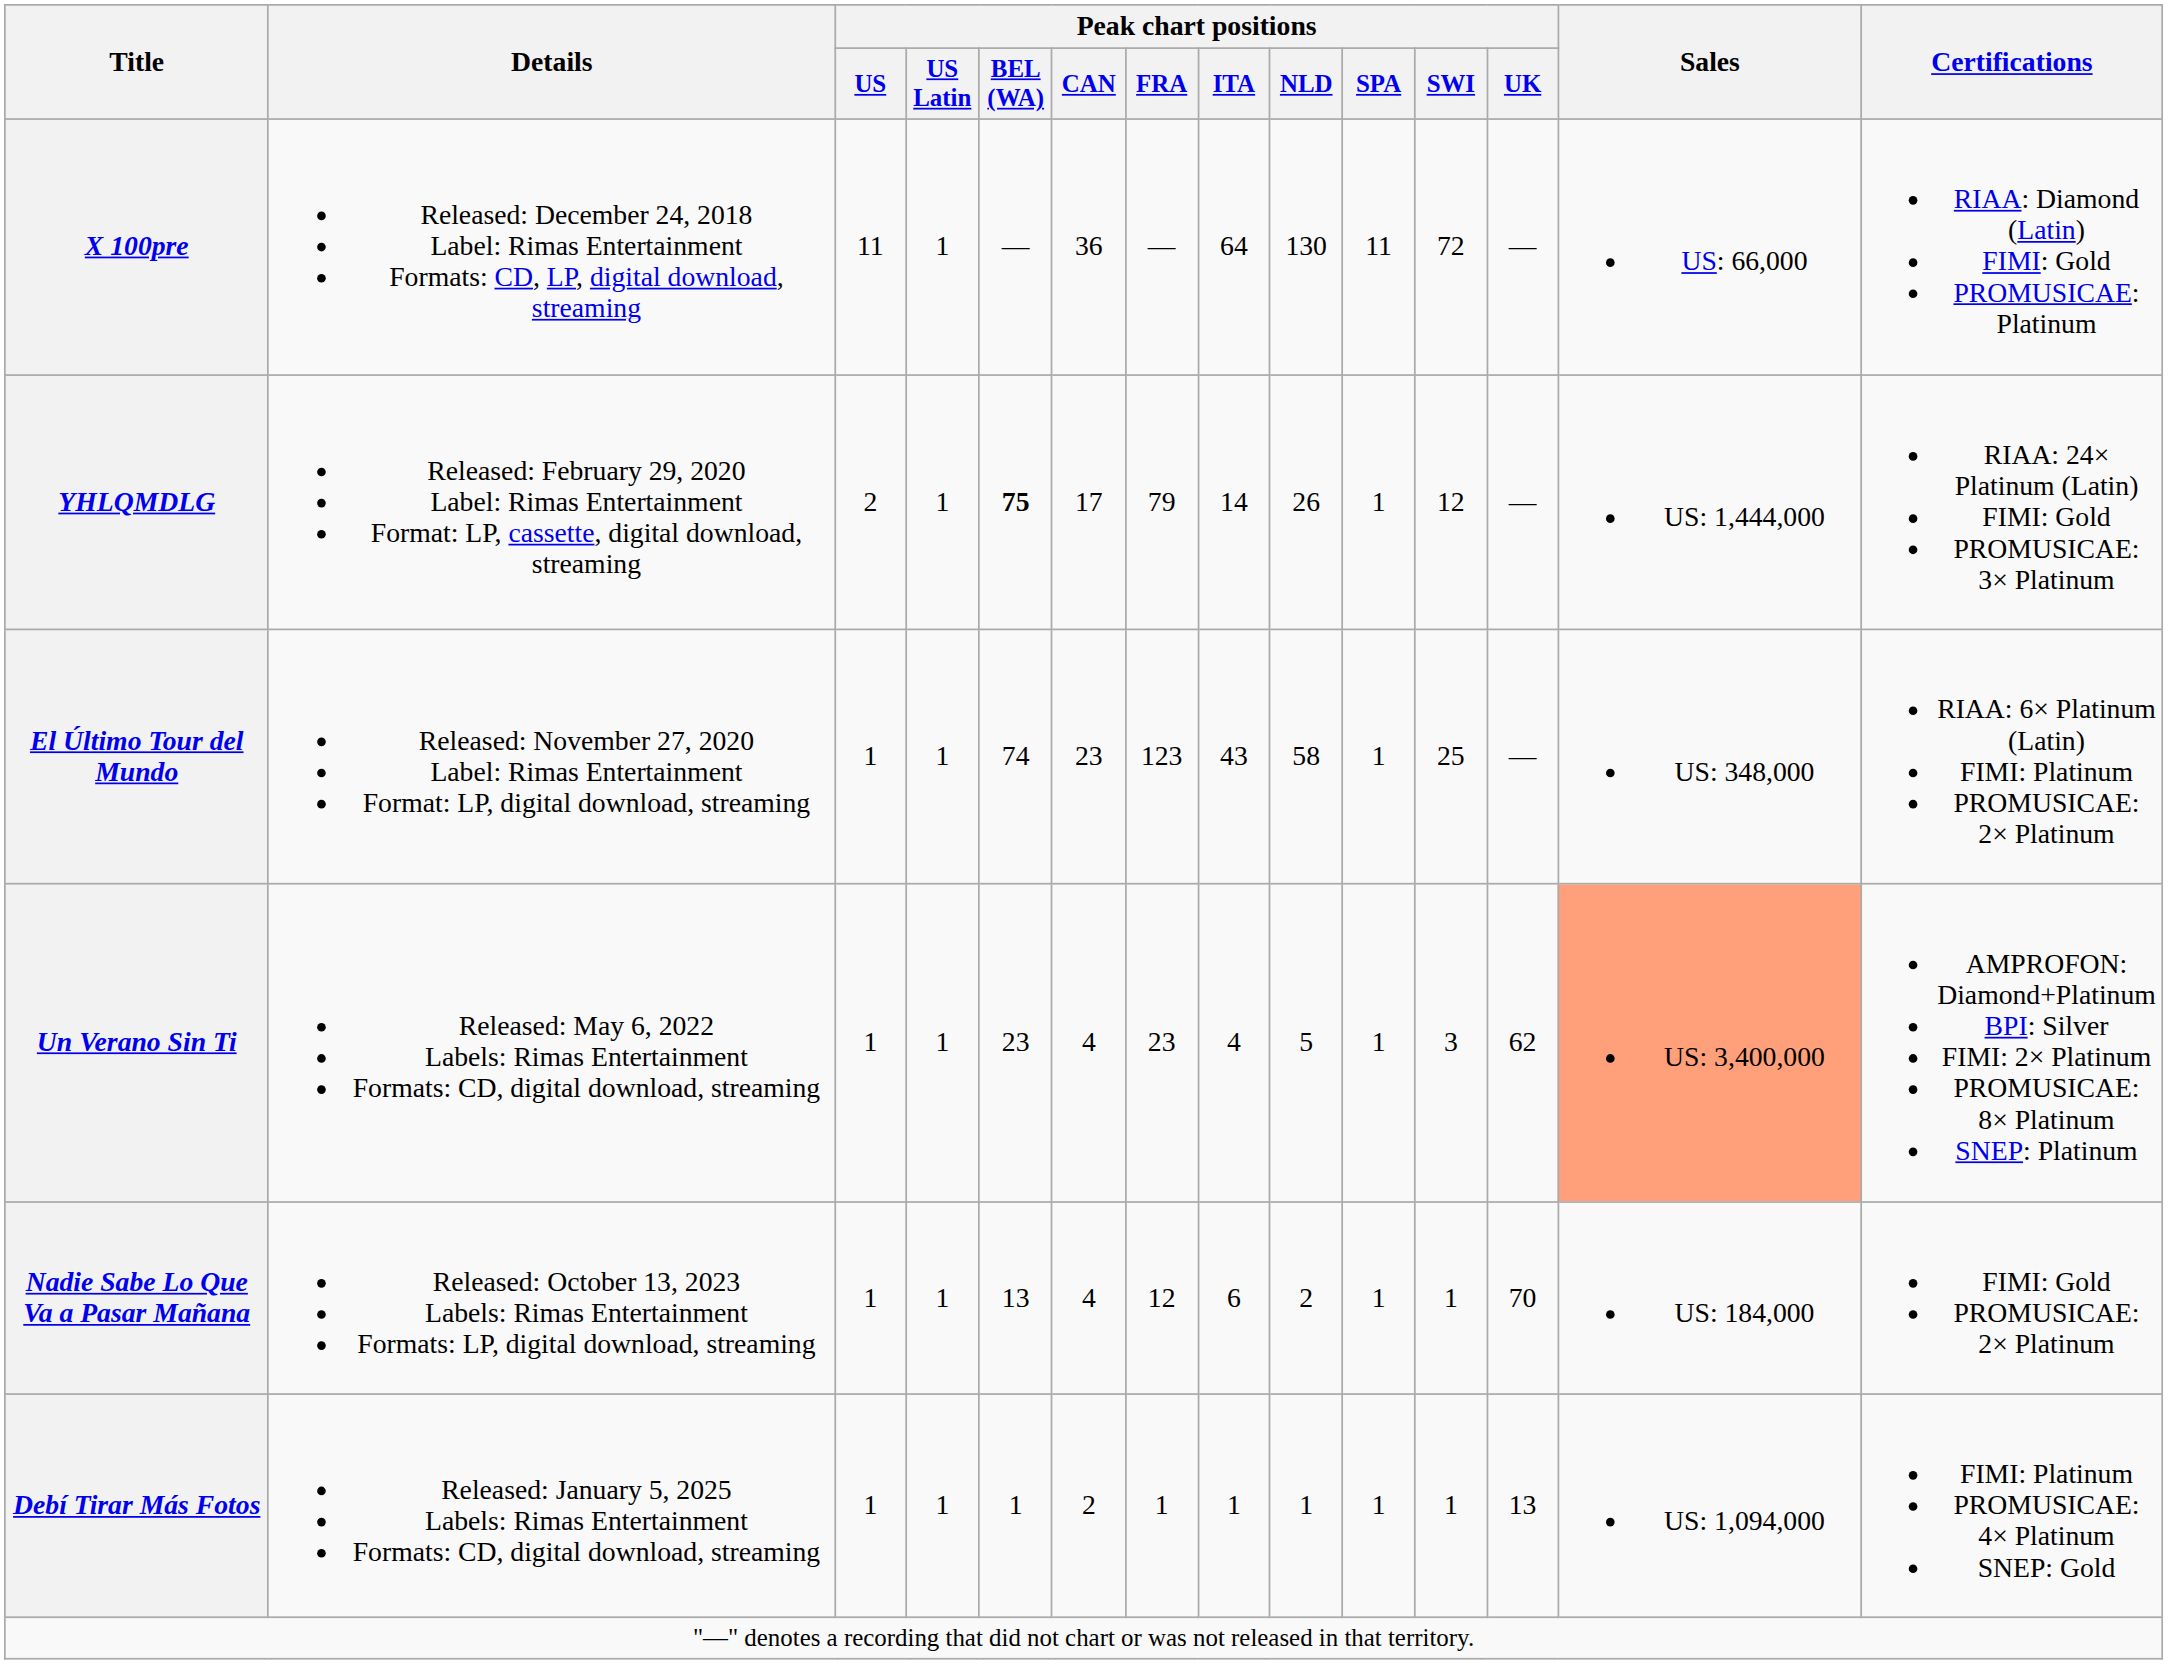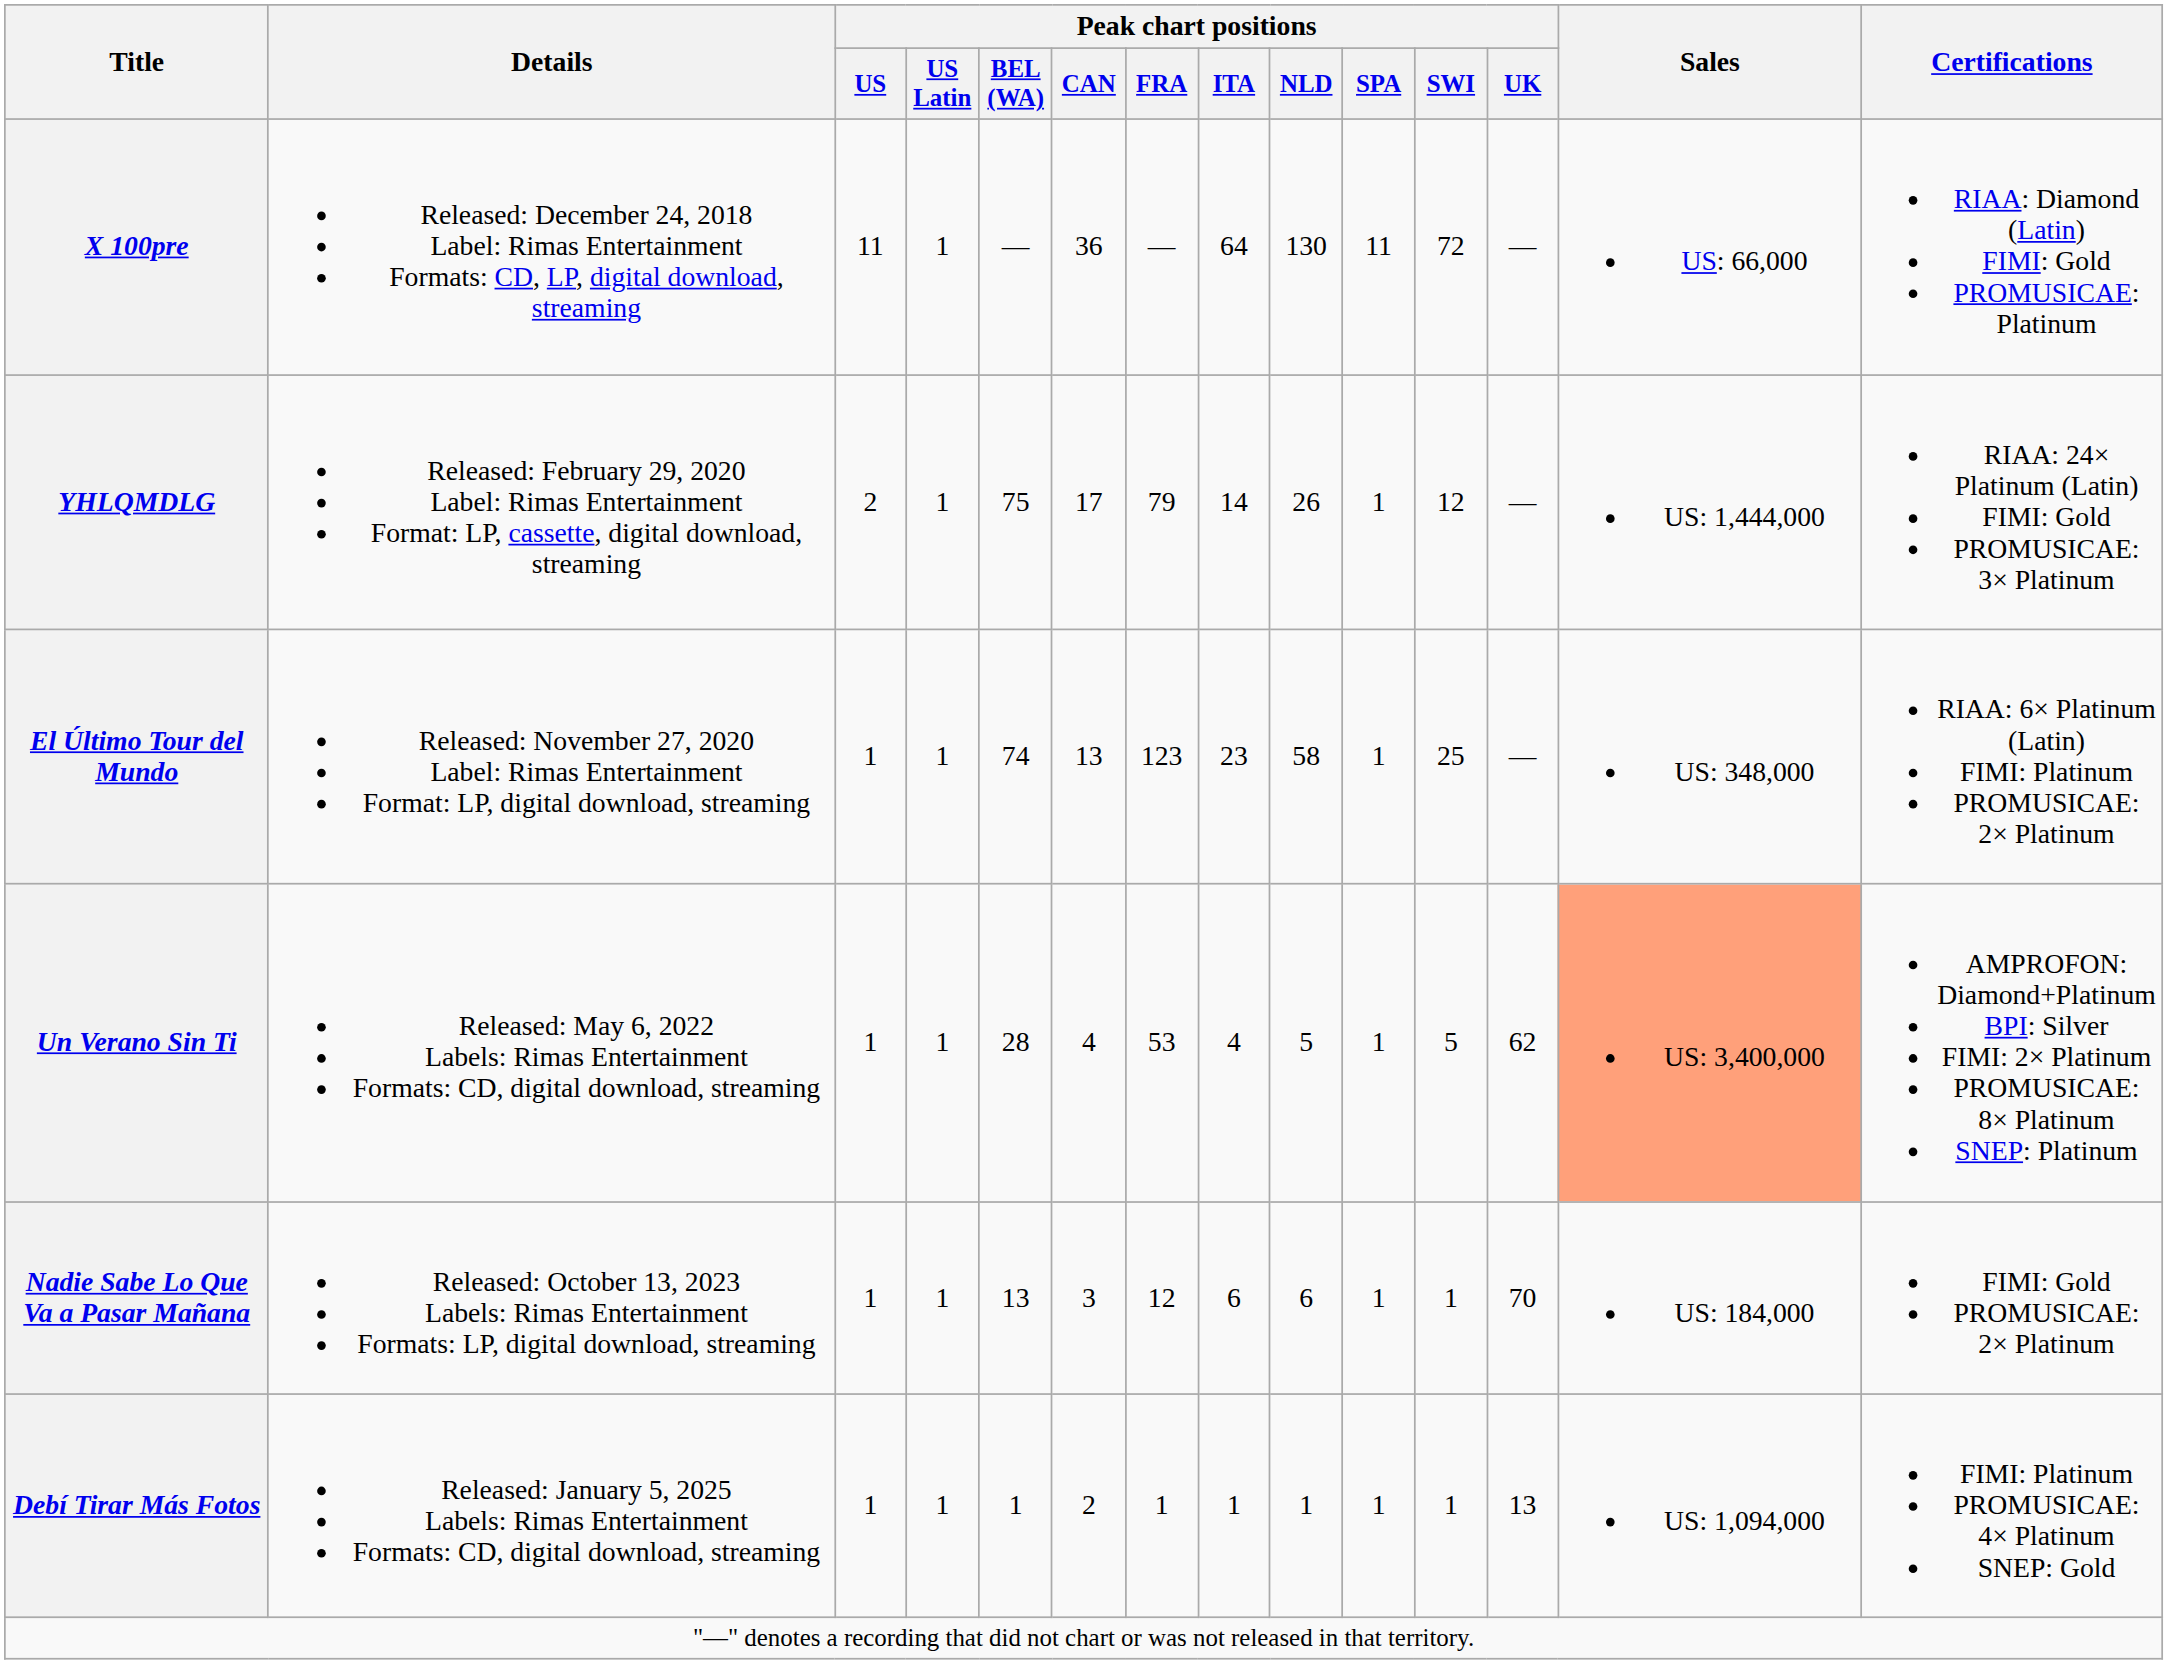YHLQMDLG | Peak chart positions / BEL (WA): bold -> normal
El Último Tour del Mundo | Peak chart positions / CAN: 23 -> 13
El Último Tour del Mundo | Peak chart positions / ITA: 43 -> 23
Un Verano Sin Ti | Peak chart positions / BEL (WA): 23 -> 28
Un Verano Sin Ti | Peak chart positions / FRA: 23 -> 53
Un Verano Sin Ti | Peak chart positions / SWI: 3 -> 5
Nadie Sabe Lo Que Va a Pasar Mañana | Peak chart positions / CAN: 4 -> 3
Nadie Sabe Lo Que Va a Pasar Mañana | Peak chart positions / NLD: 2 -> 6
